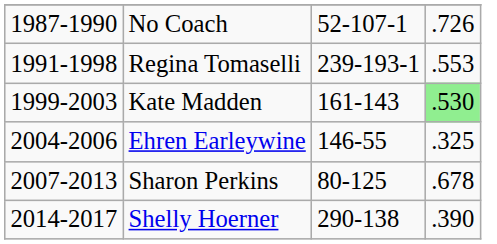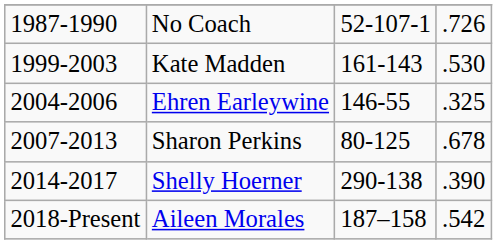- row: 1991-1998 | Regina Tomaselli | 239-193-1 | .553
Kate Madden | column 4: lightgreen background -> no background
+ row: 2018-Present | Aileen Morales | 187–158 | .542
